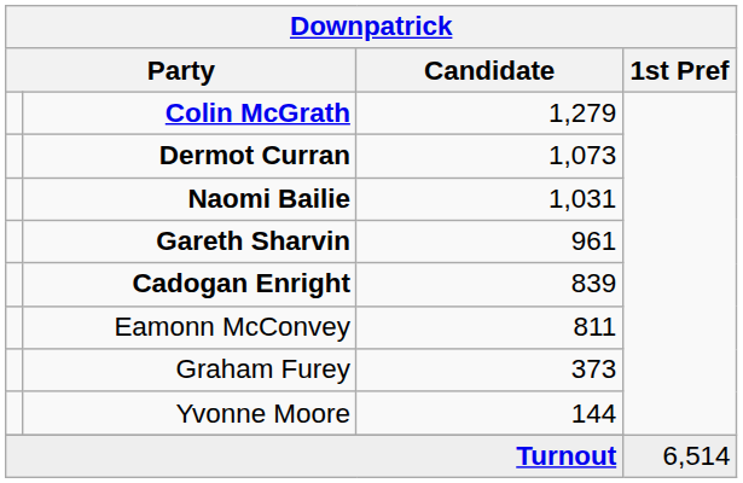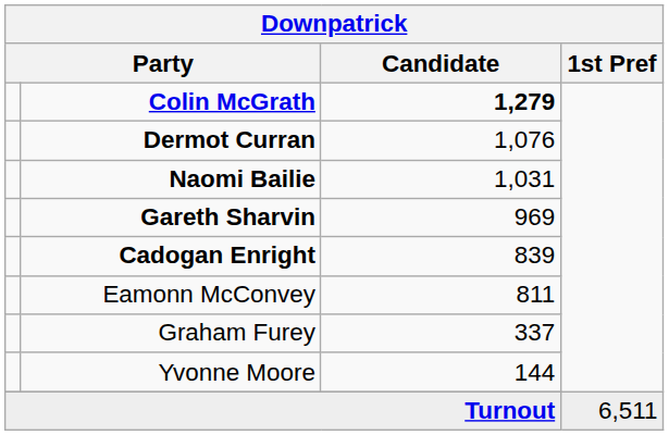Colin McGrath | Candidate: normal -> bold
Dermot Curran | Candidate: 1,073 -> 1,076
Gareth Sharvin | Candidate: 961 -> 969
Graham Furey | Candidate: 373 -> 337
Turnout | 1st Pref: 6,514 -> 6,511
